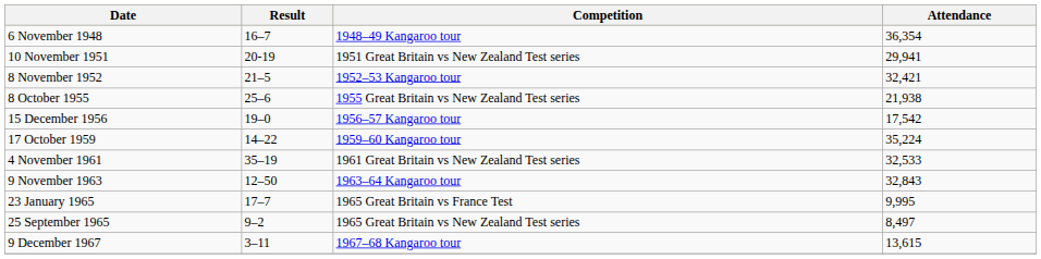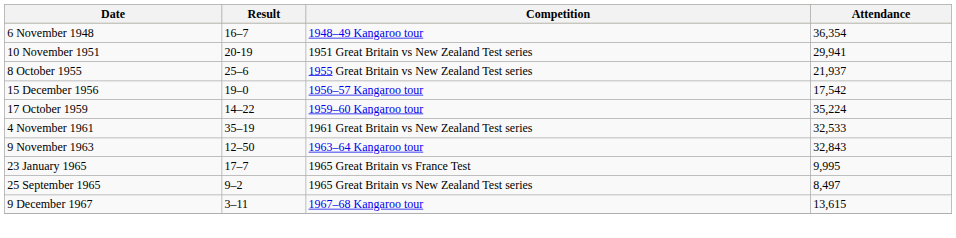- row: 8 November 1952 | 21–5 | 1952–53 Kangaroo tour | 32,421
8 October 1955 | Attendance: 21,938 -> 21,937
